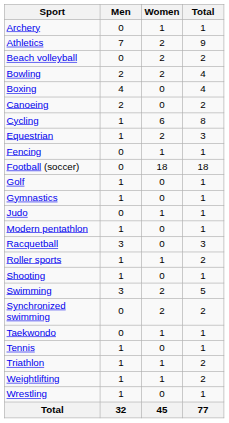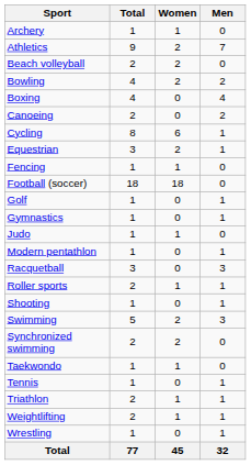columns swapped: Men <-> Total
